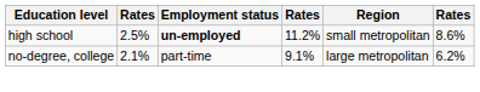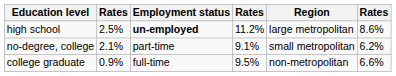high school | Region: small metropolitan -> large metropolitan
no-degree, college | Region: large metropolitan -> small metropolitan
+ row: college graduate | 0.9% | full-time | 9.5% | non-metropolitan | 6.6%
